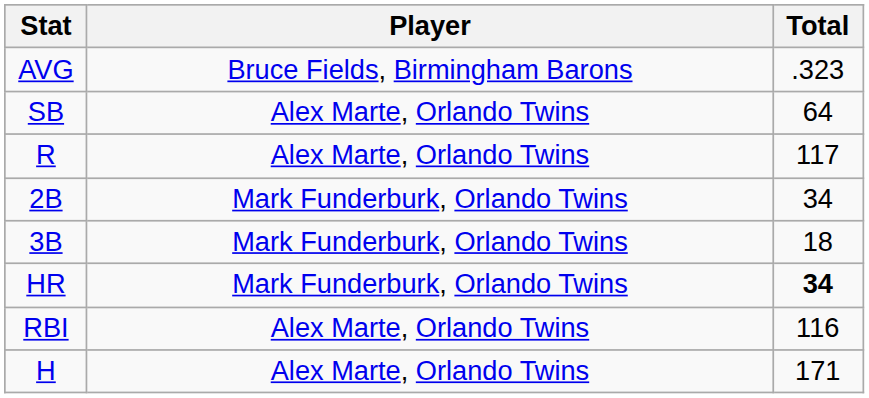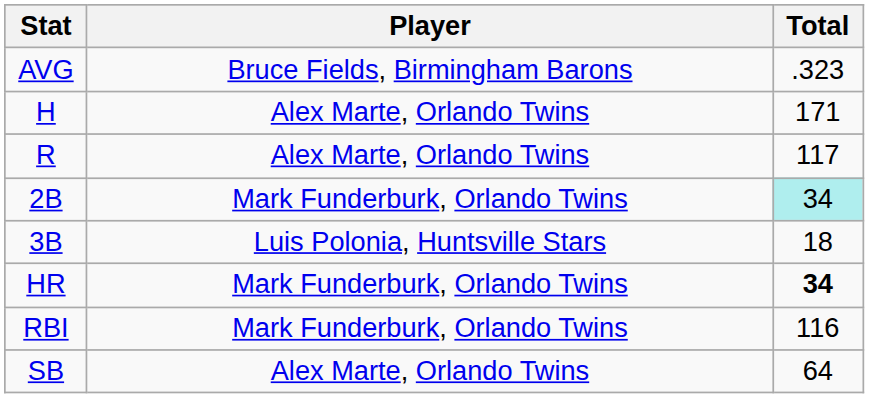rows swapped: H <-> SB
2B | Total: no background -> paleturquoise background
3B | Player: Mark Funderburk, Orlando Twins -> Luis Polonia, Huntsville Stars
RBI | Player: Alex Marte, Orlando Twins -> Mark Funderburk, Orlando Twins
